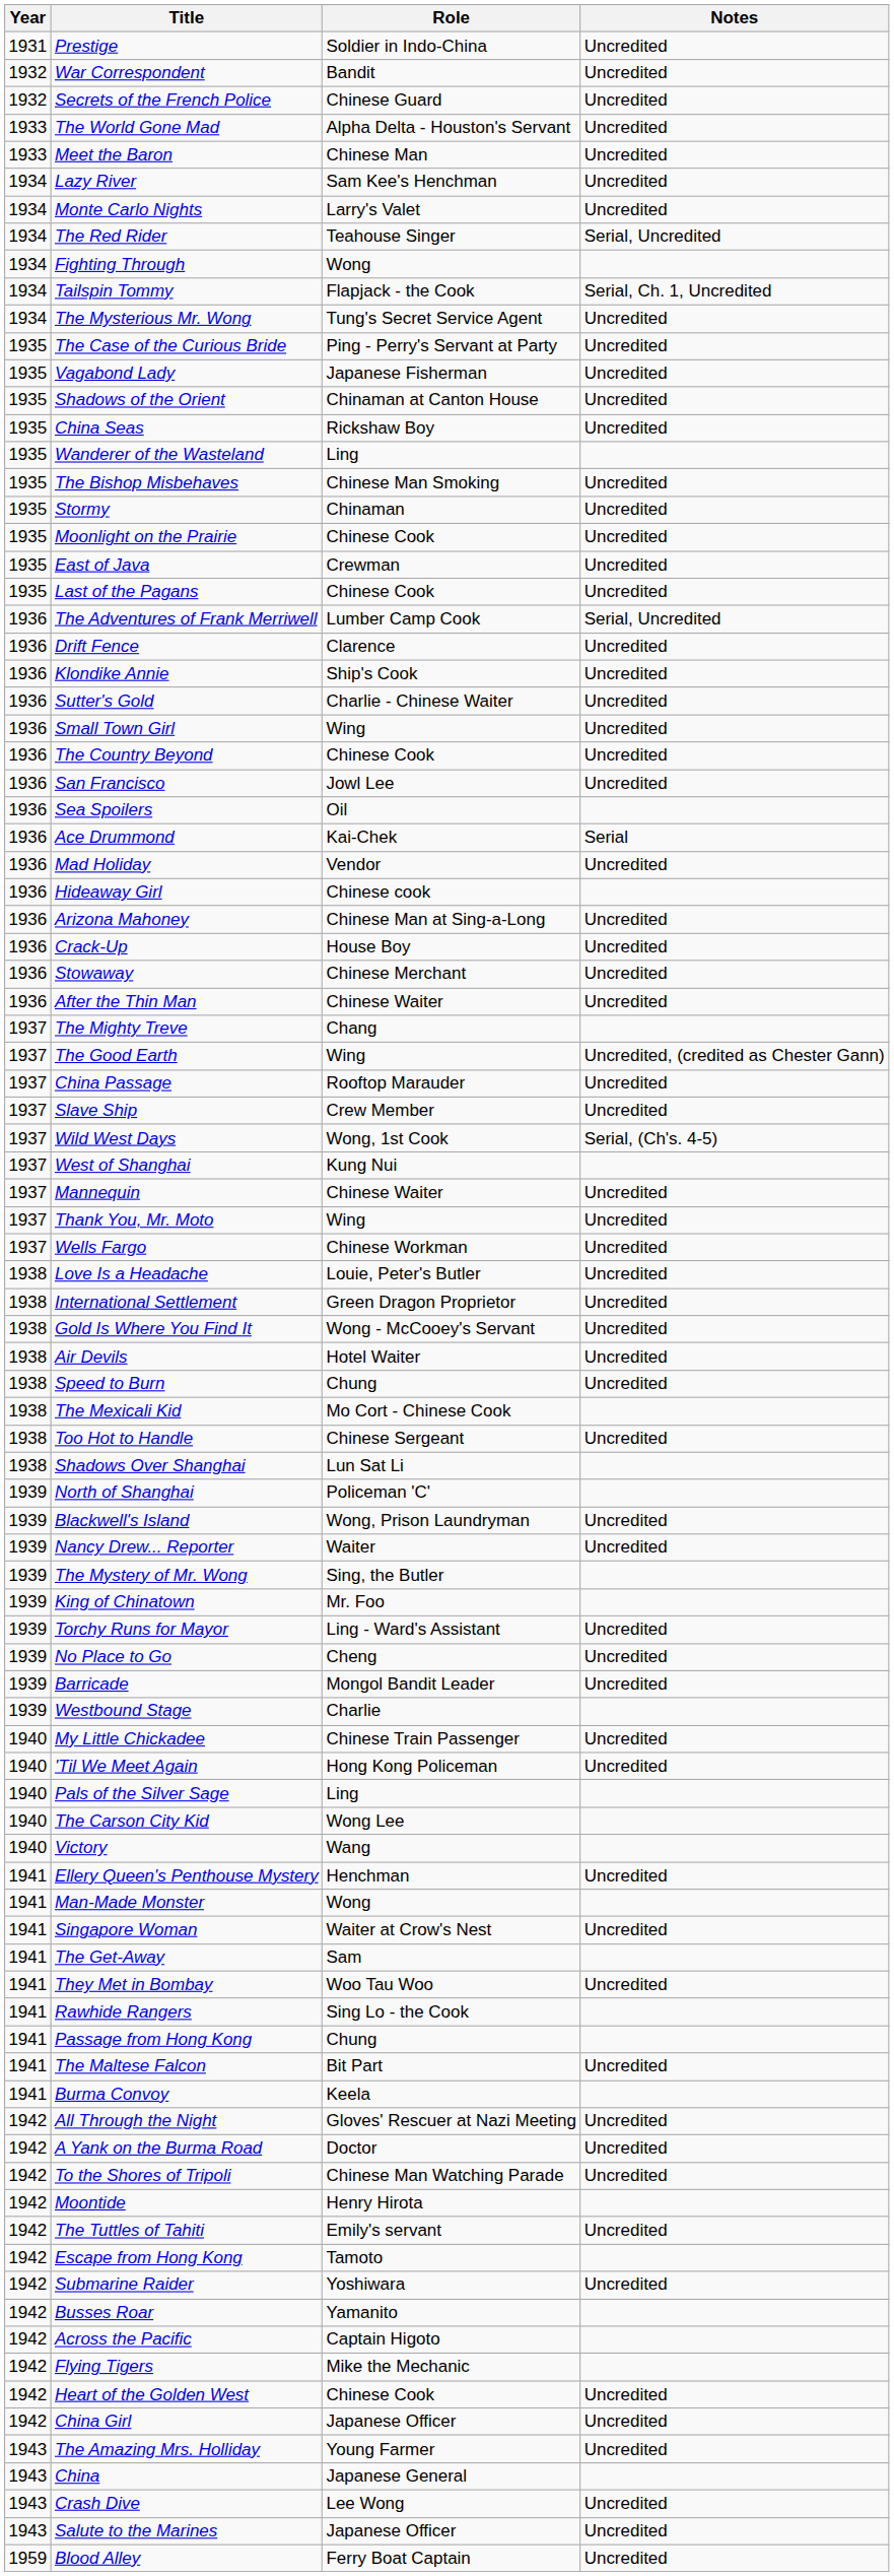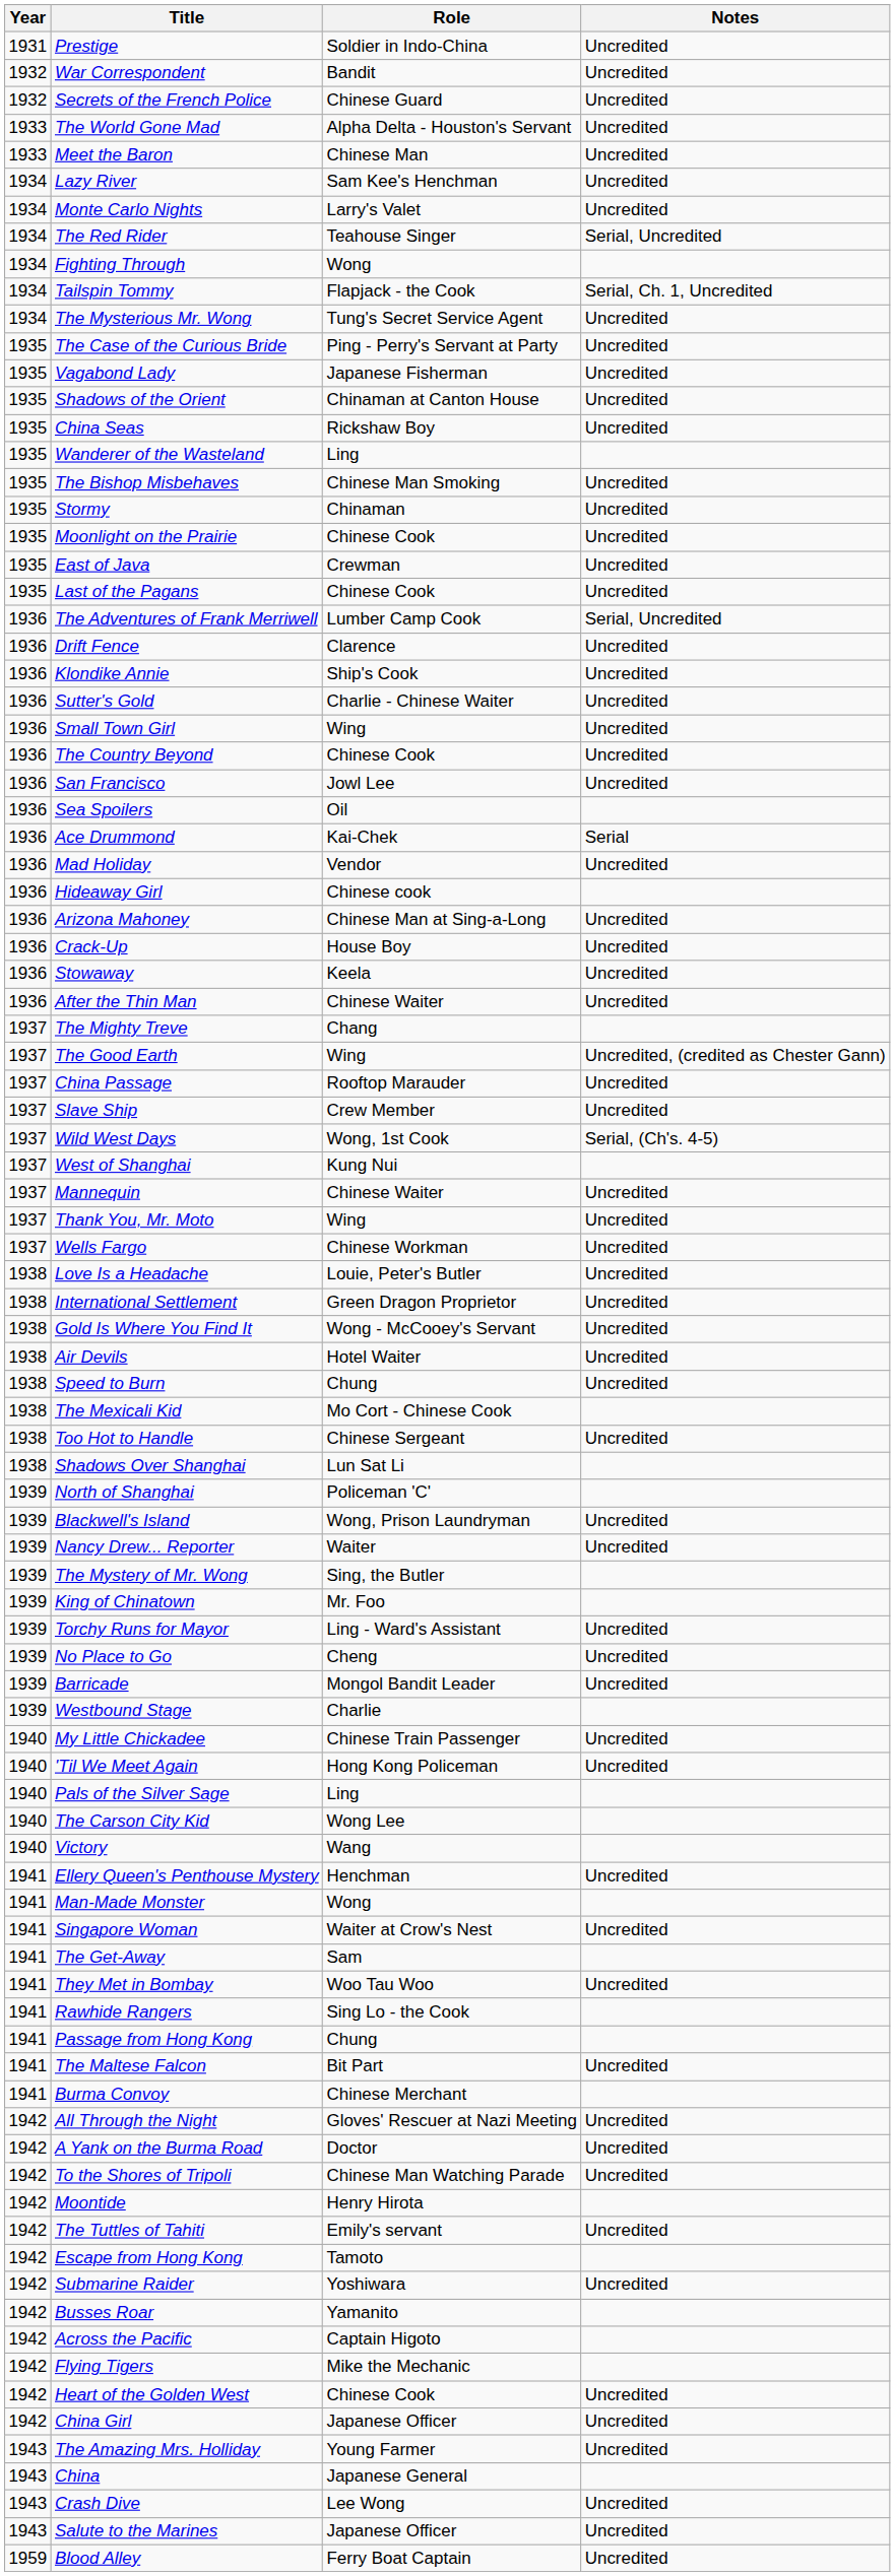Stowaway | Role: Chinese Merchant -> Keela
Burma Convoy | Role: Keela -> Chinese Merchant
